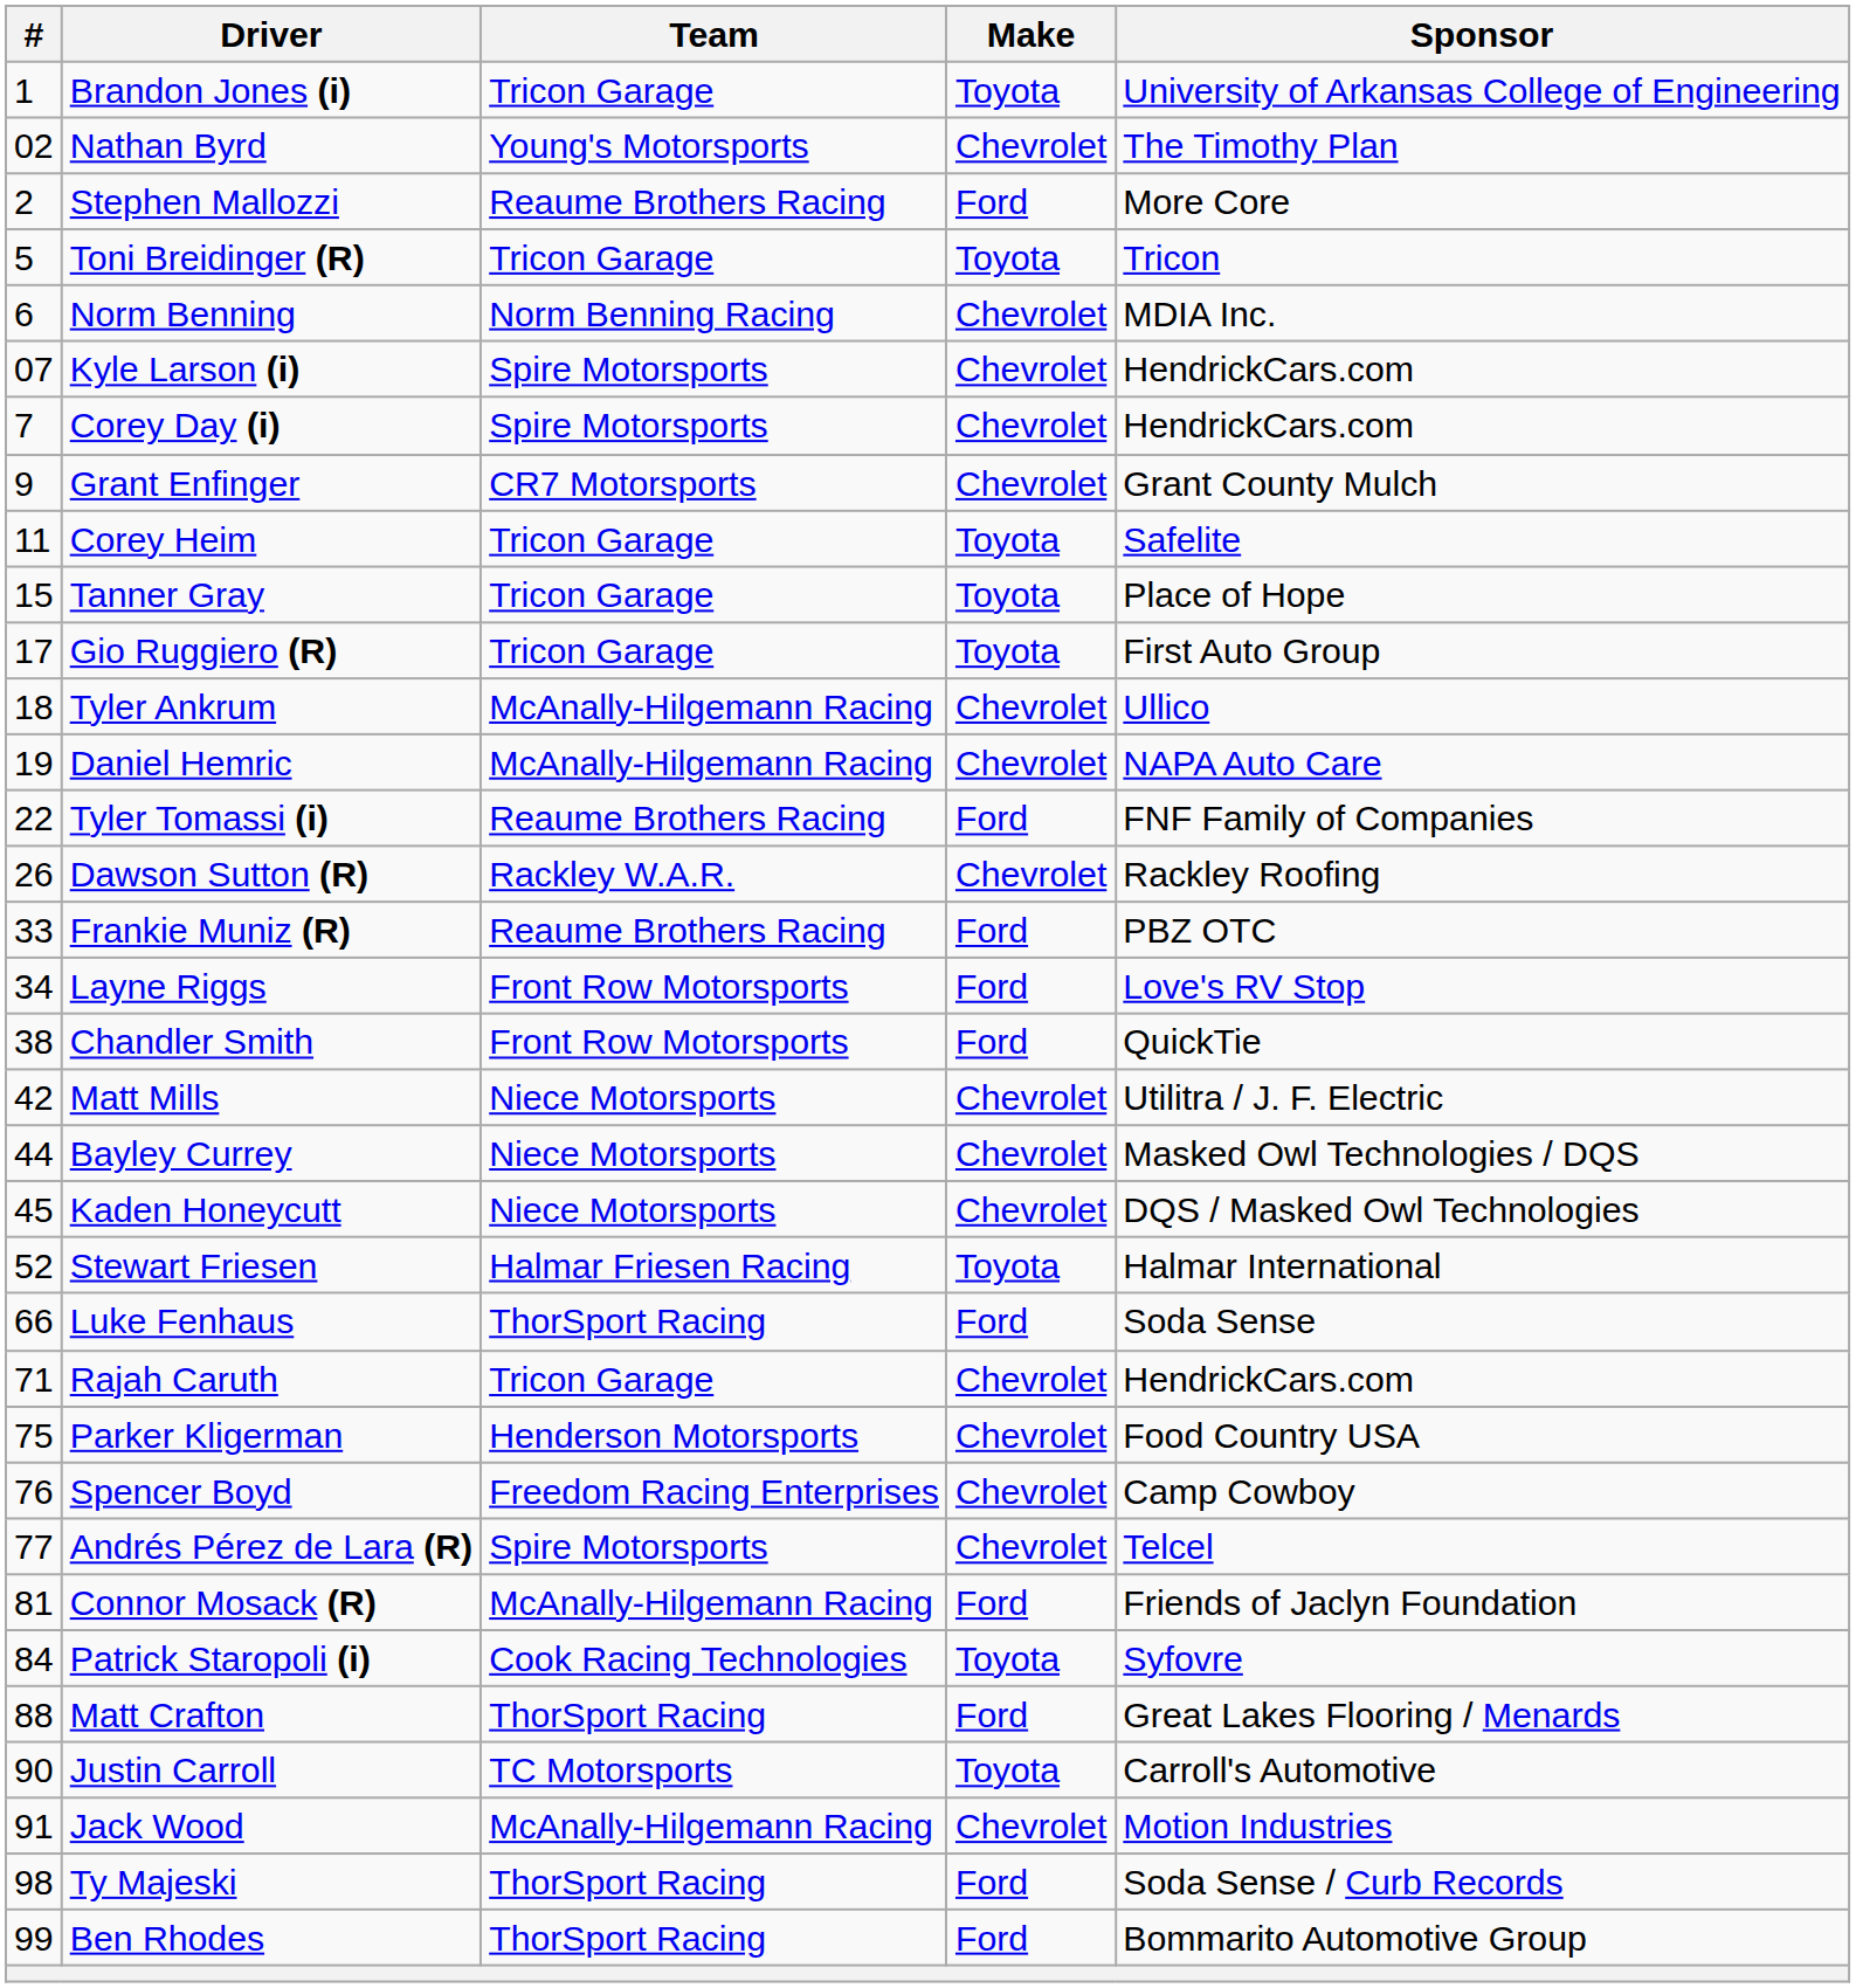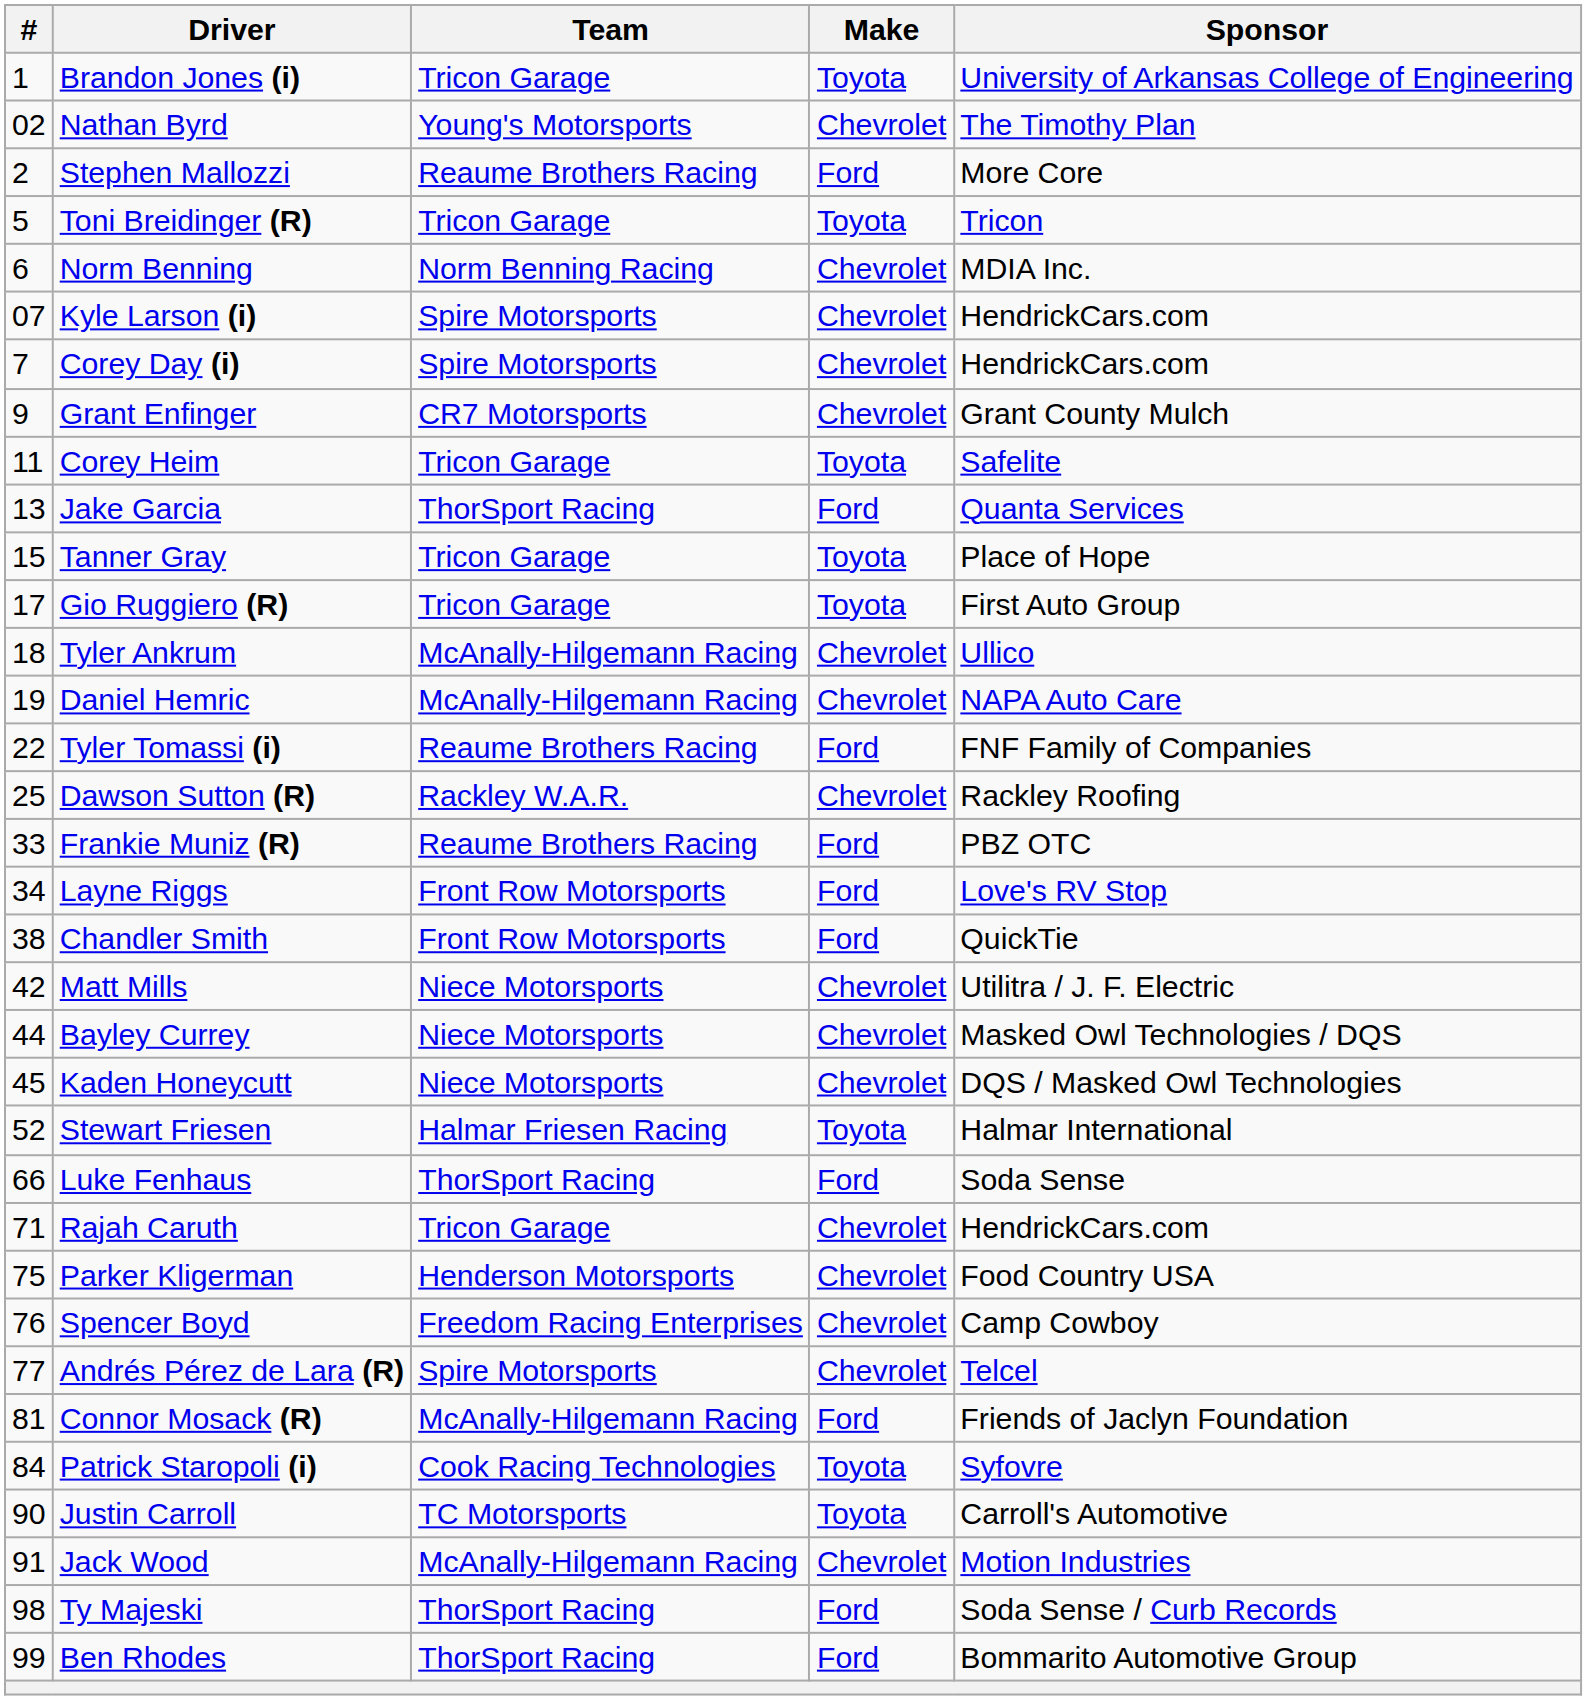+ row: 13 | Jake Garcia | ThorSport Racing | Ford | Quanta Services
Dawson Sutton (R) | #: 26 -> 25
- row: 88 | Matt Crafton | ThorSport Racing | Ford | Great Lakes Flooring / Menards
